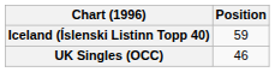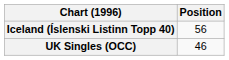Iceland (Íslenski Listinn Topp 40) | Position: 59 -> 56
